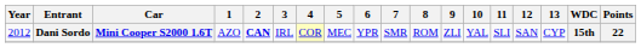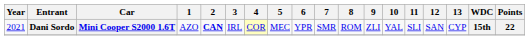Dani Sordo | Year: 2012 -> 2021
